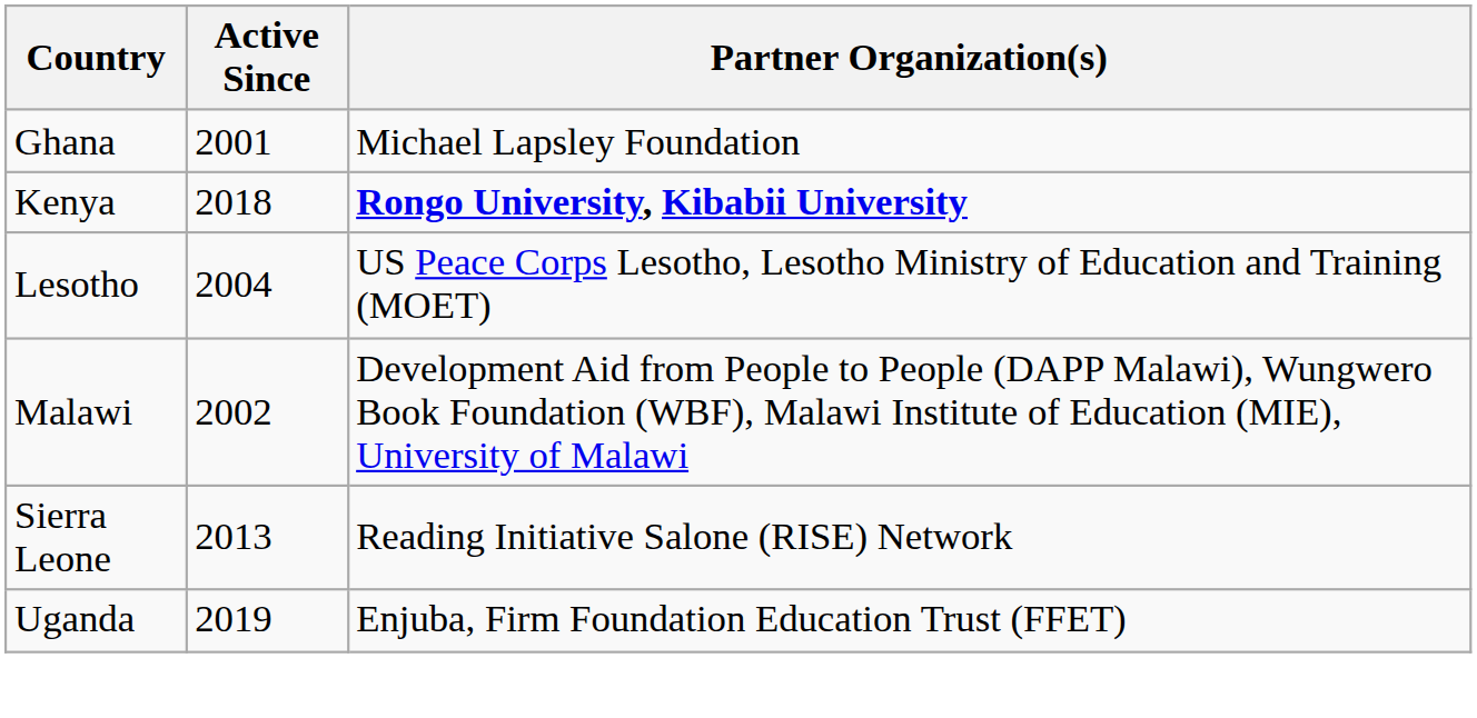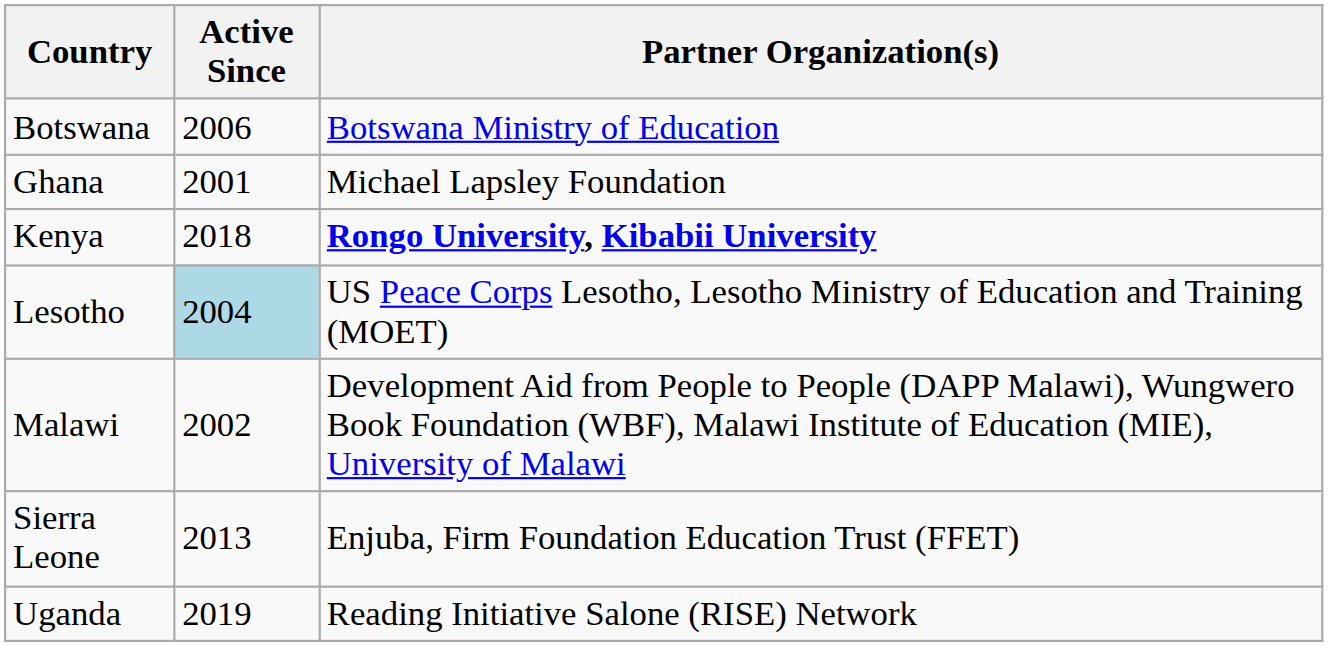+ row: Botswana | 2006 | Botswana Ministry of Education
Lesotho | Active Since: no background -> lightblue background
Sierra Leone | Partner Organization(s): Reading Initiative Salone (RISE) Network -> Enjuba, Firm Foundation Education Trust (FFET)
Uganda | Partner Organization(s): Enjuba, Firm Foundation Education Trust (FFET) -> Reading Initiative Salone (RISE) Network
